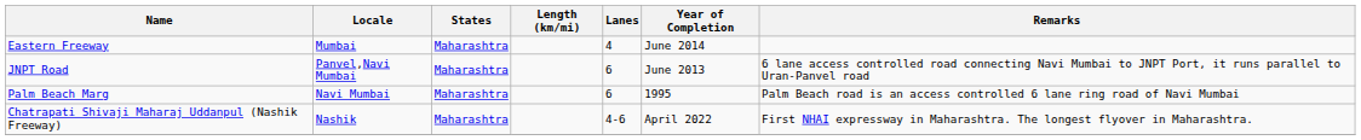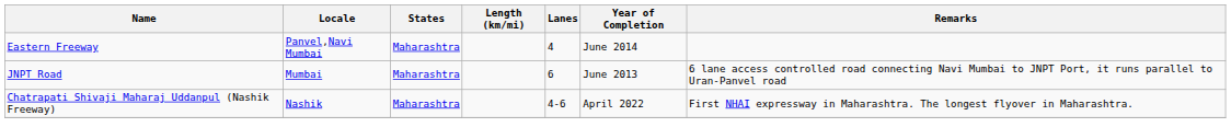Eastern Freeway | Locale: Mumbai -> Panvel,Navi Mumbai
JNPT Road | Locale: Panvel,Navi Mumbai -> Mumbai
- row: Palm Beach Marg | Navi Mumbai | Maharashtra | 6 | 1995 | Palm Beach road is an access controlled 6 lane ring road of Navi Mumbai
